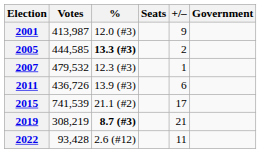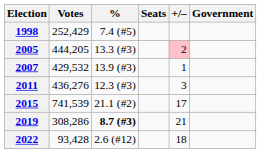+ row: 1998 | 252,429 | 7.4 (#5)
- row: 2001 | 413,987 | 12.0 (#3) | 9
2005 | Votes: 444,585 -> 444,205
2005 | %: bold -> normal
2005 | +/–: no background -> pink background
2007 | Votes: 479,532 -> 429,532
2007 | %: 12.3 (#3) -> 13.9 (#3)
2011 | Votes: 436,726 -> 436,276
2011 | %: 13.9 (#3) -> 12.3 (#3)
2011 | +/–: 6 -> 3
2019 | Votes: 308,219 -> 308,286
2022 | +/–: 11 -> 18
